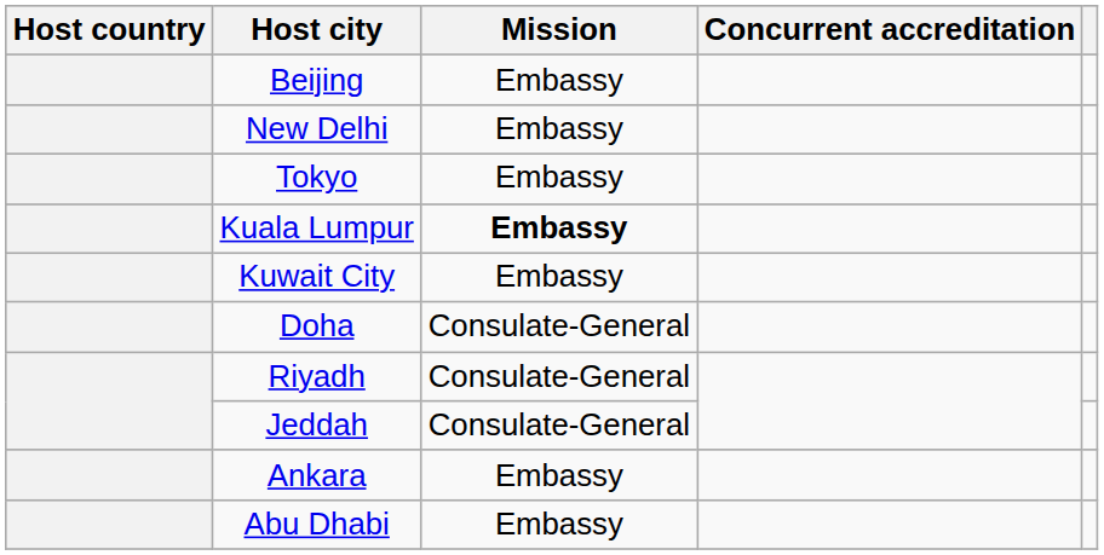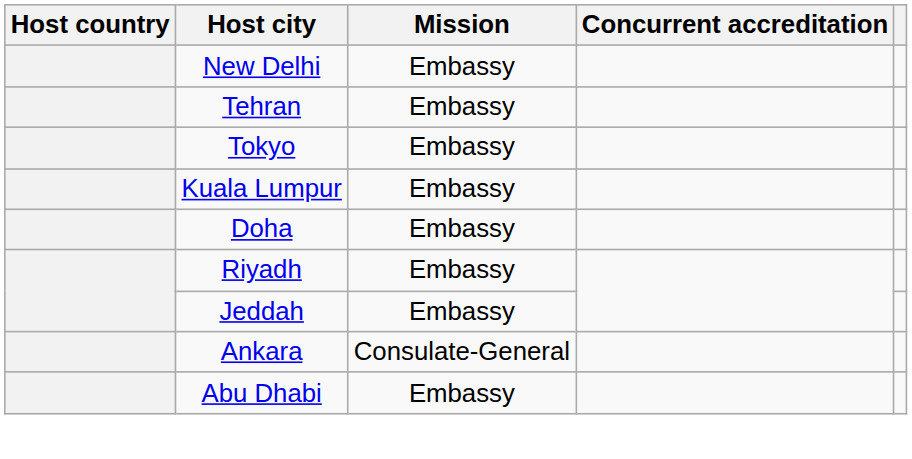- row: Beijing | Embassy
+ row: Tehran | Embassy
Kuala Lumpur | Mission: bold -> normal
- row: Kuwait City | Embassy
Doha | Mission: Consulate-General -> Embassy
Riyadh | Mission: Consulate-General -> Embassy
Jeddah | Mission: Consulate-General -> Embassy
Ankara | Mission: Embassy -> Consulate-General
